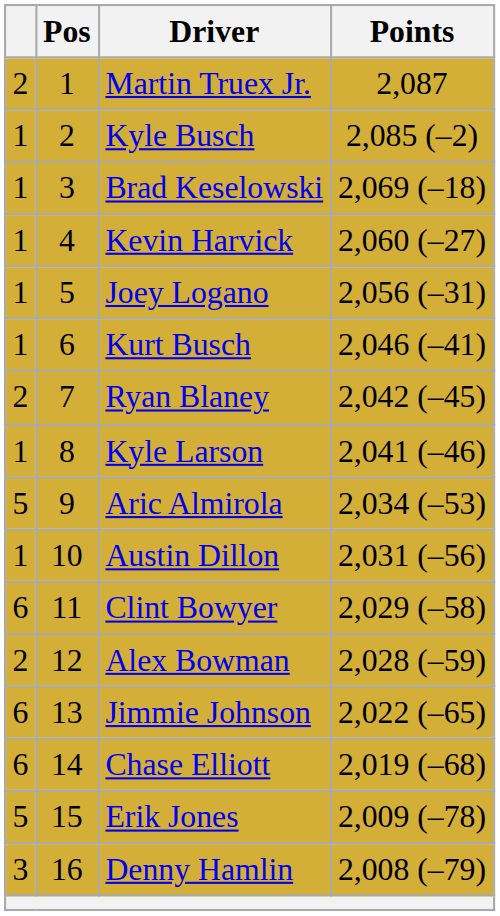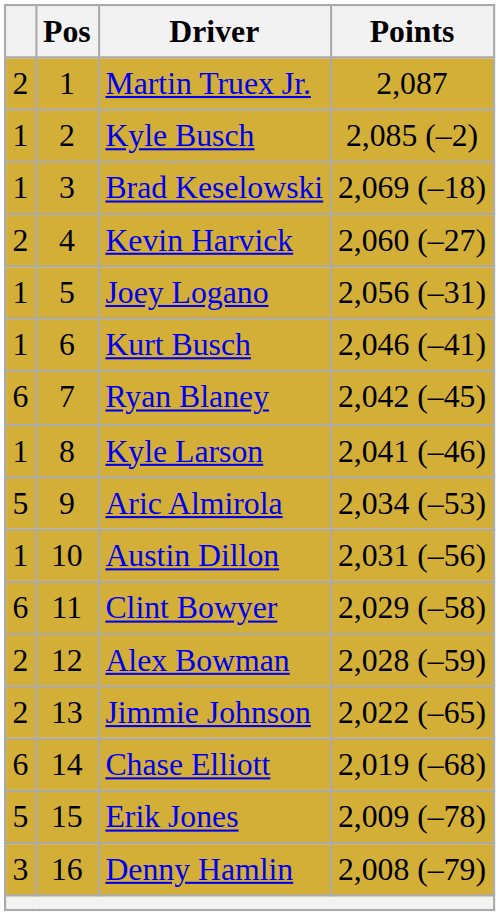Kevin Harvick | column 1: 1 -> 2
Ryan Blaney | column 1: 2 -> 6
Jimmie Johnson | column 1: 6 -> 2
